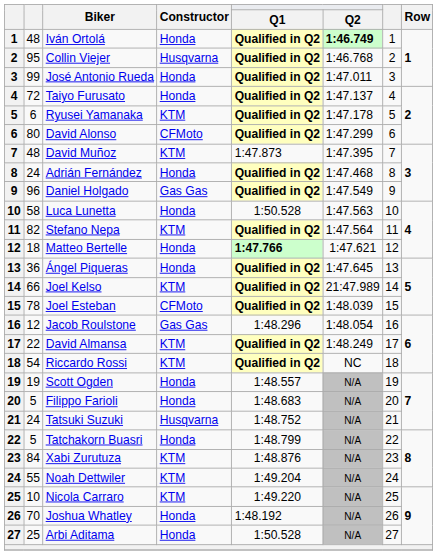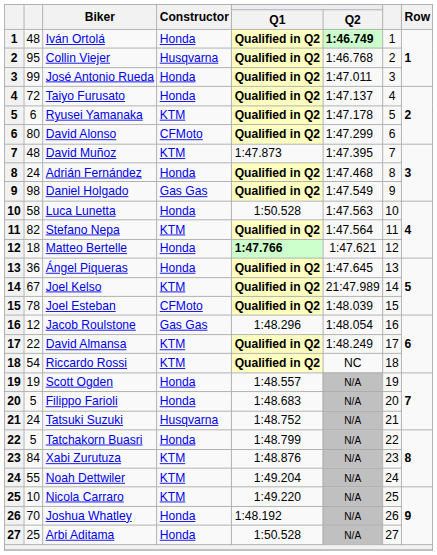Daniel Holgado | column 2: 96 -> 98
Joel Kelso | column 2: 66 -> 67
